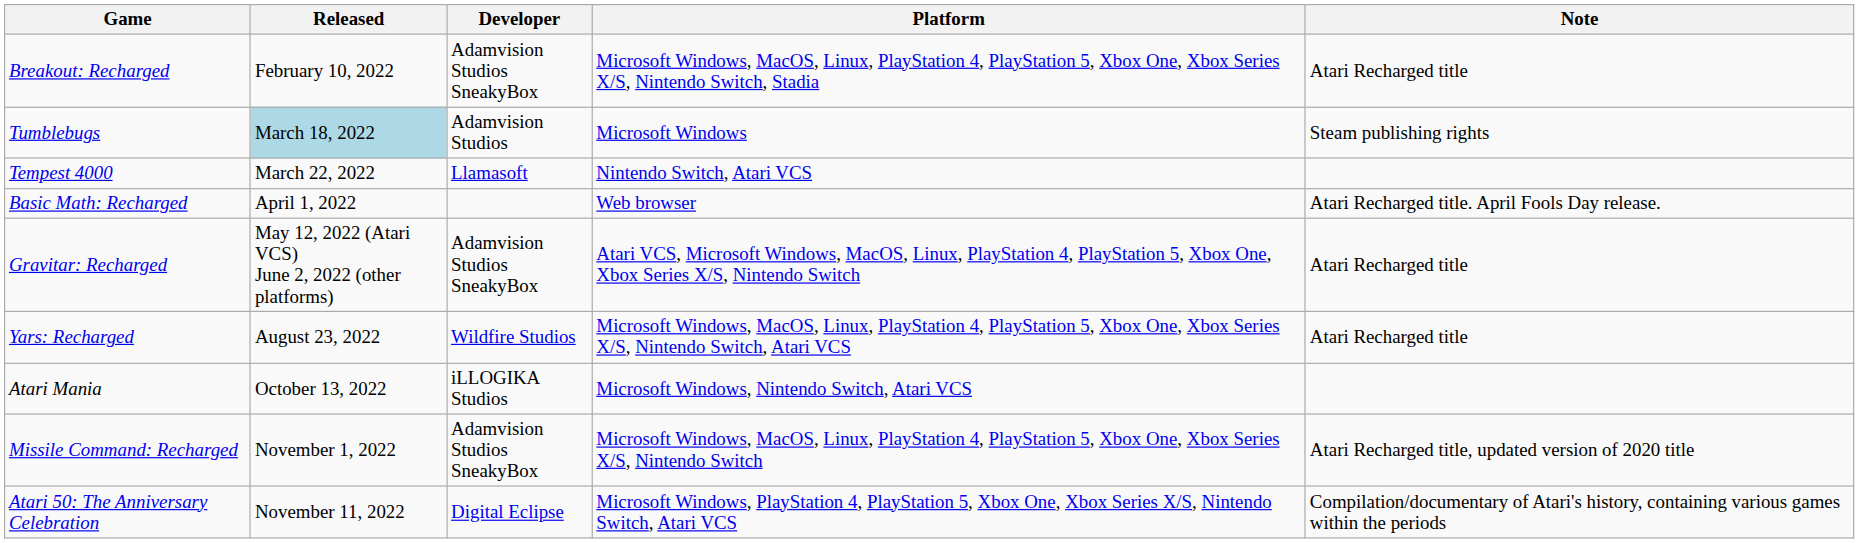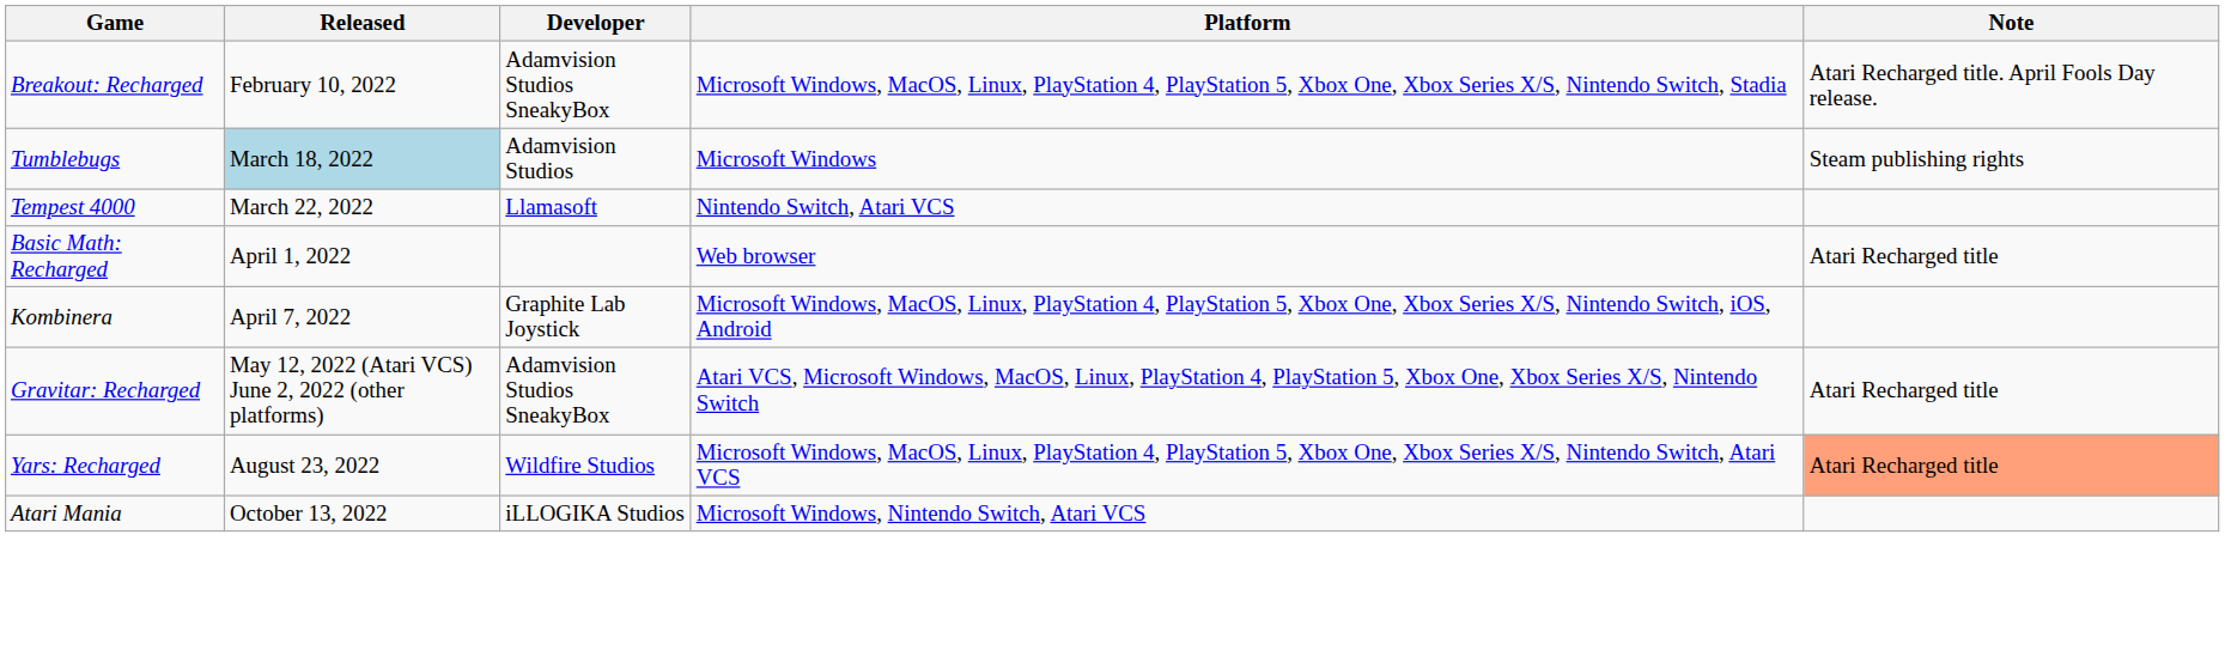Breakout: Recharged | Note: Atari Recharged title -> Atari Recharged title. April Fools Day release.
Basic Math: Recharged | Note: Atari Recharged title. April Fools Day release. -> Atari Recharged title
+ row: Kombinera | April 7, 2022 | Graphite Lab Joystick | Microsoft Windows, MacOS, Linux, PlayStation 4, PlayStation 5, Xbox One, Xbox Series X/S, Nintendo Switch, iOS, Android
Yars: Recharged | Note: no background -> lightsalmon background
- row: Missile Command: Recharged | November 1, 2022 | Adamvision Studios SneakyBox | Microsoft Windows, MacOS, Linux, PlayStation 4, PlayStation 5, Xbox One, Xbox Series X/S, Nintendo Switch | Atari Recharged title, updated version of 2020 title
- row: Atari 50: The Anniversary Celebration | November 11, 2022 | Digital Eclipse | Microsoft Windows, PlayStation 4, PlayStation 5, Xbox One, Xbox Series X/S, Nintendo Switch, Atari VCS | Compilation/documentary of Atari's history, containing various games within the periods
